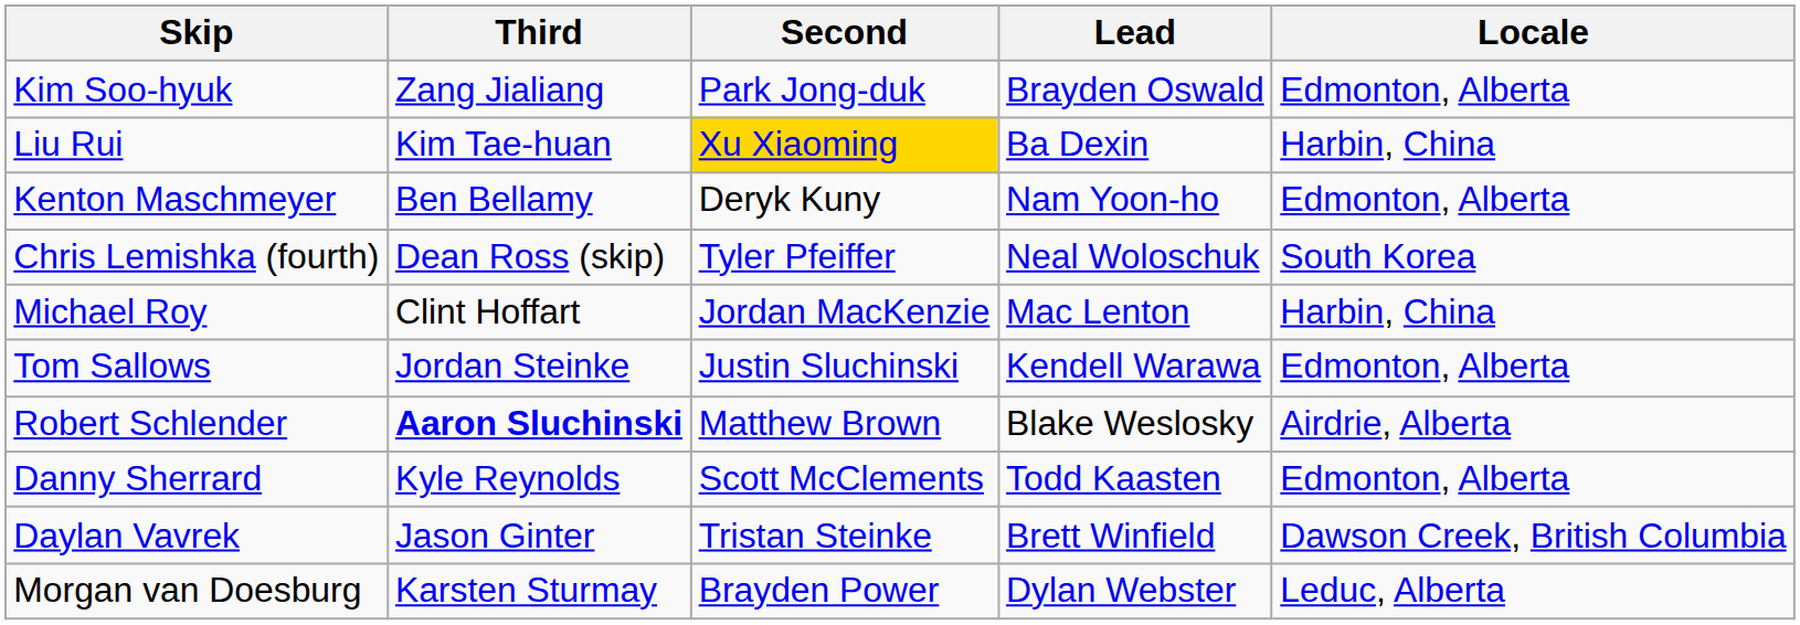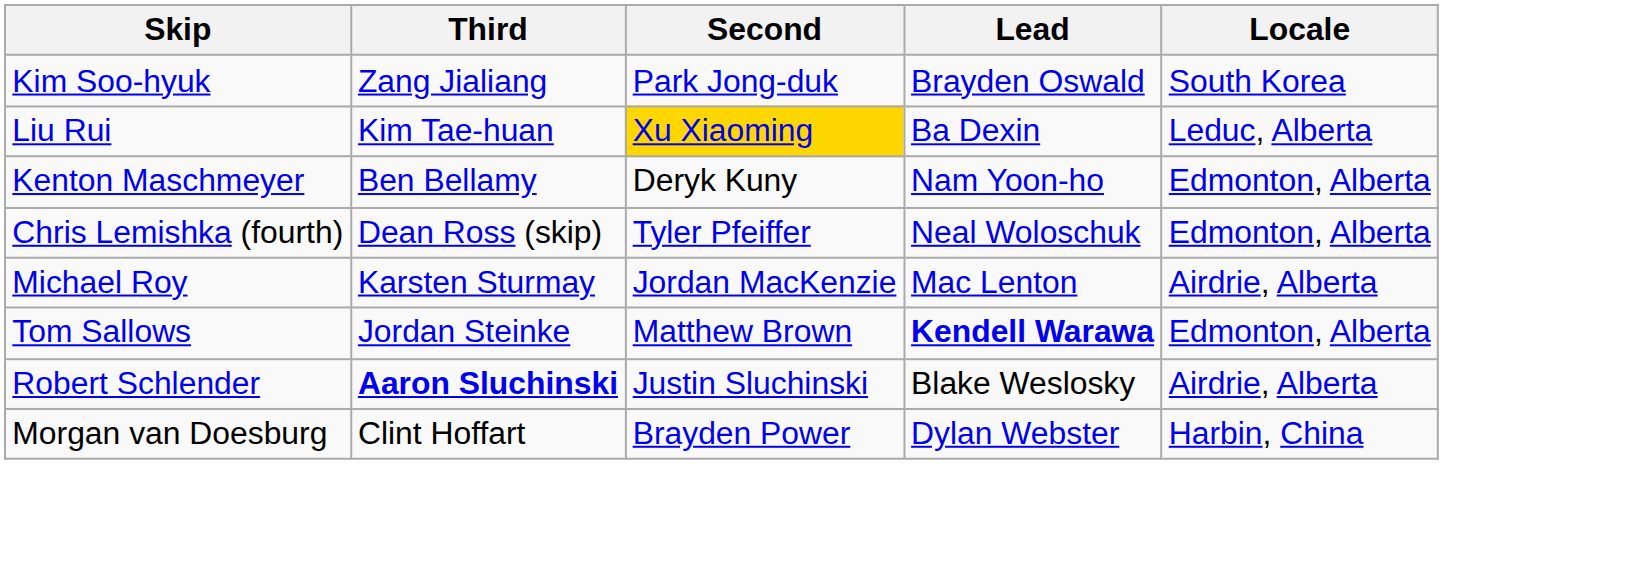Kim Soo-hyuk | Locale: Edmonton, Alberta -> South Korea
Liu Rui | Locale: Harbin, China -> Leduc, Alberta
Chris Lemishka (fourth) | Locale: South Korea -> Edmonton, Alberta
Michael Roy | Third: Clint Hoffart -> Karsten Sturmay
Michael Roy | Locale: Harbin, China -> Airdrie, Alberta
Tom Sallows | Second: Justin Sluchinski -> Matthew Brown
Tom Sallows | Lead: normal -> bold
Robert Schlender | Second: Matthew Brown -> Justin Sluchinski
- row: Danny Sherrard | Kyle Reynolds | Scott McClements | Todd Kaasten | Edmonton, Alberta
- row: Daylan Vavrek | Jason Ginter | Tristan Steinke | Brett Winfield | Dawson Creek, British Columbia
Morgan van Doesburg | Third: Karsten Sturmay -> Clint Hoffart
Morgan van Doesburg | Locale: Leduc, Alberta -> Harbin, China
